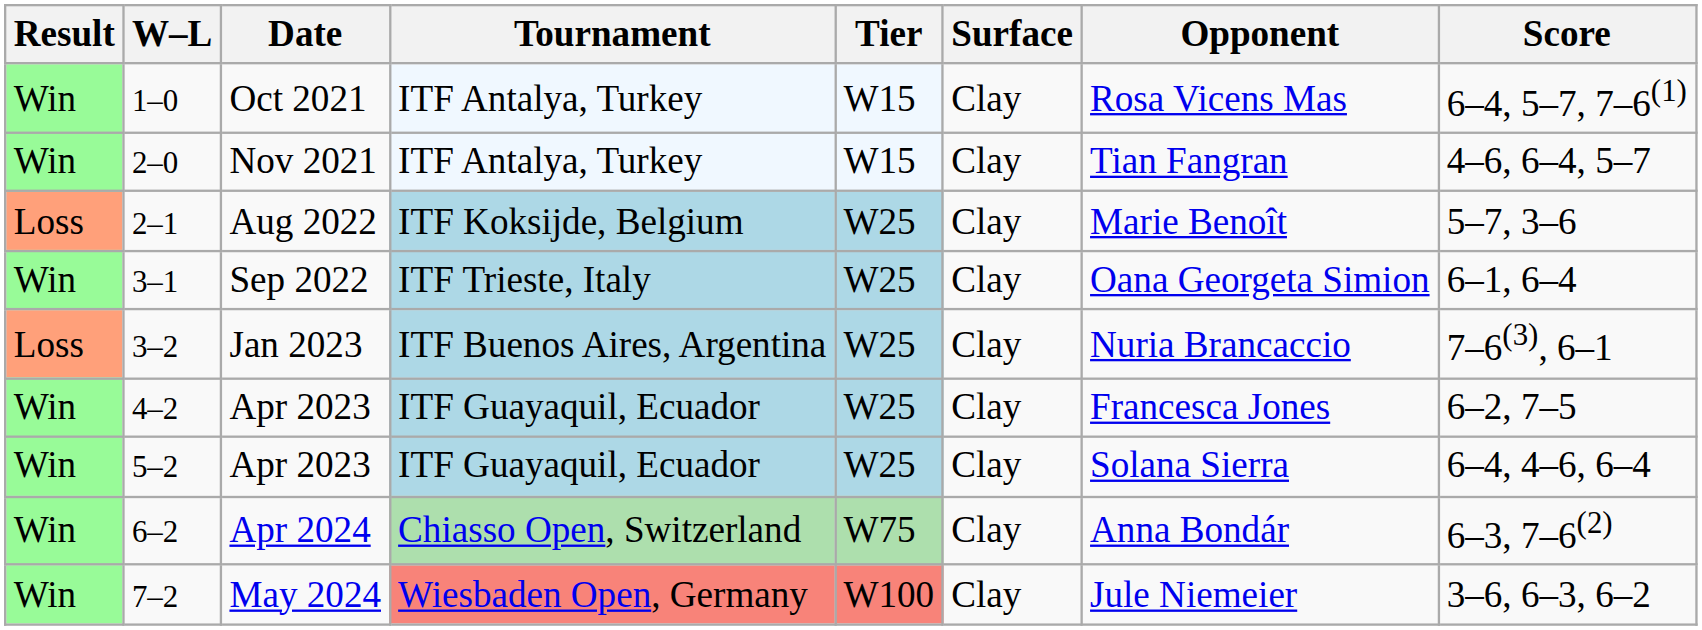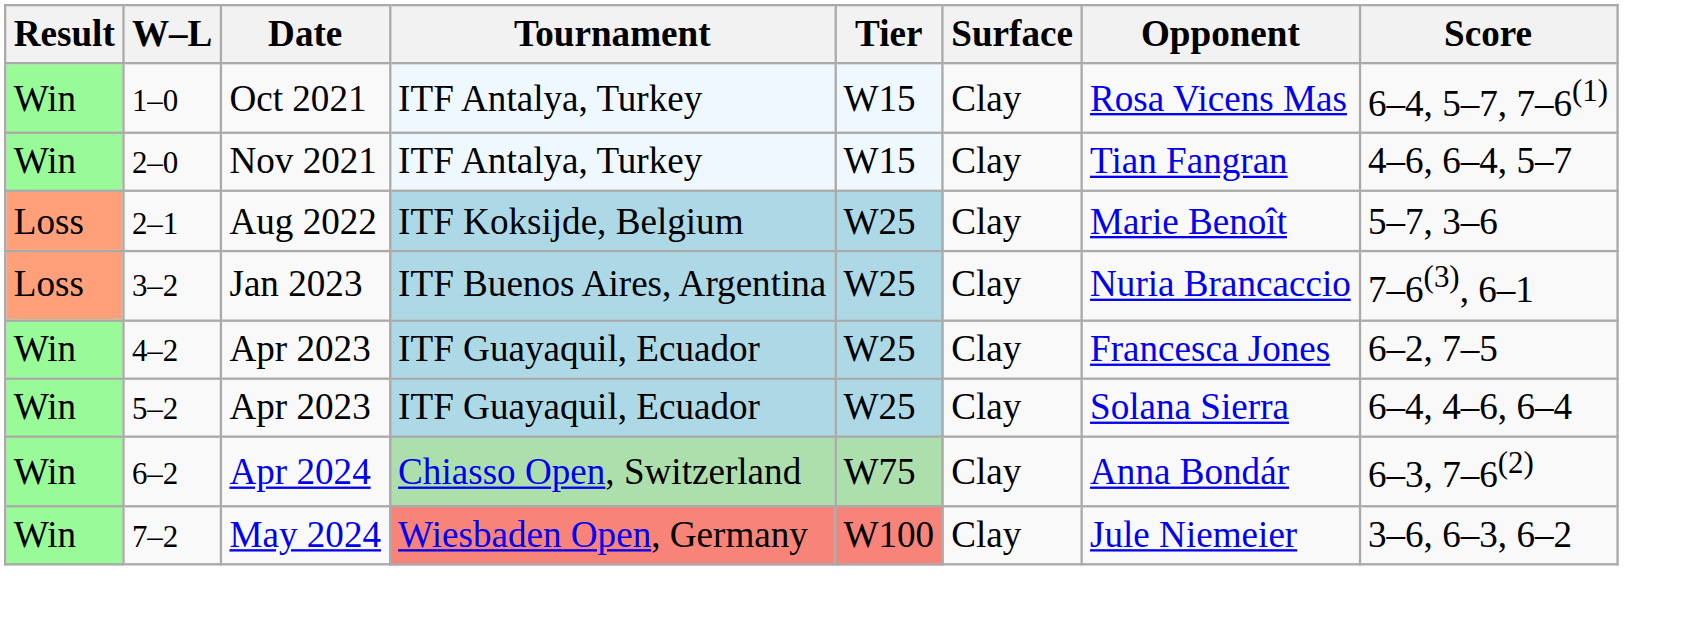- row: Win | 3–1 | Sep 2022 | ITF Trieste, Italy | W25 | Clay | Oana Georgeta Simion | 6–1, 6–4
